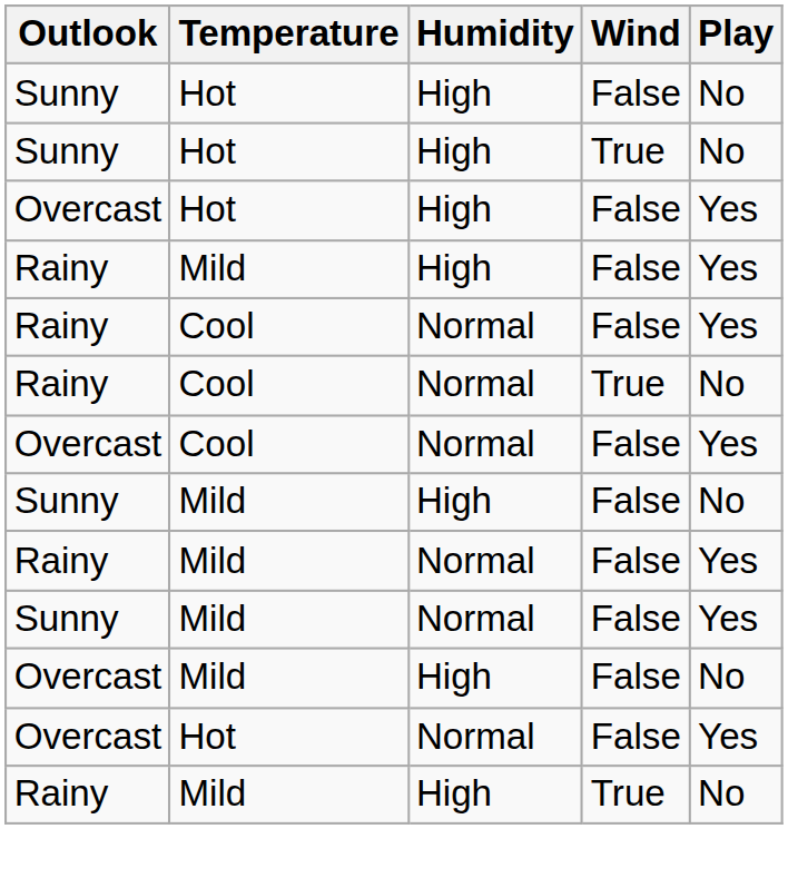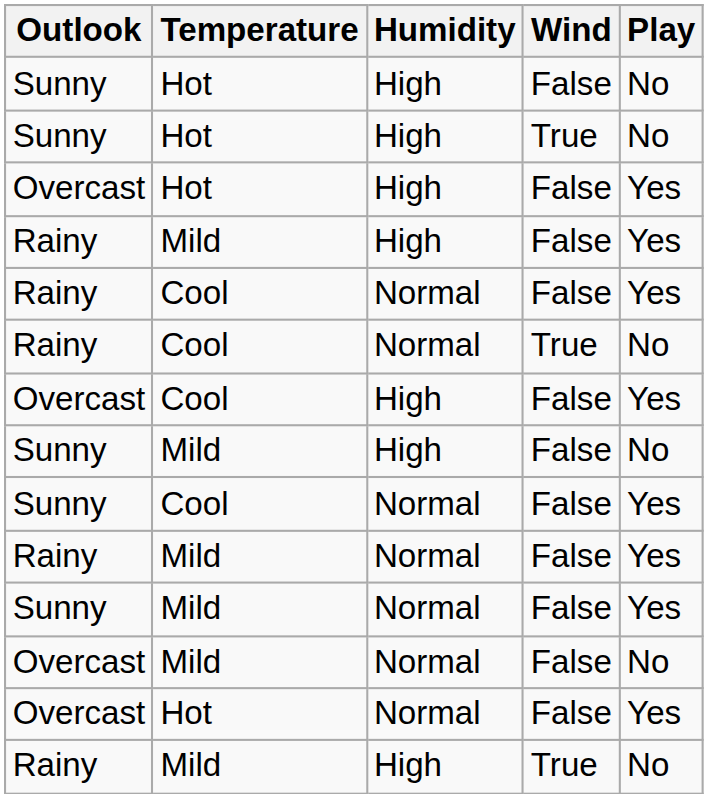Overcast / Cool | Humidity: Normal -> High
+ row: Sunny | Cool | Normal | False | Yes
Overcast / Mild | Humidity: High -> Normal
